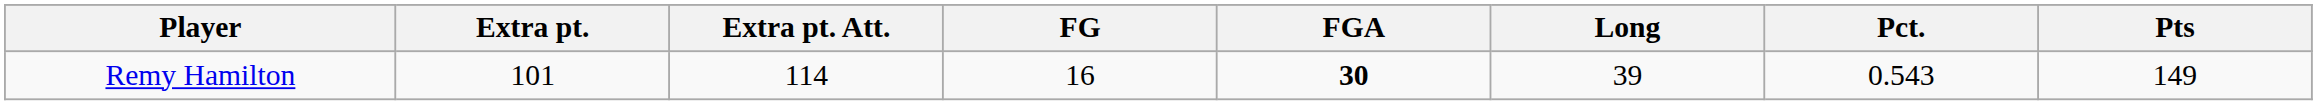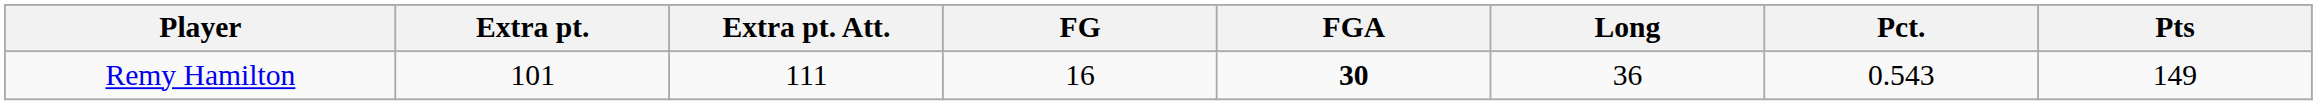Remy Hamilton | Extra pt. Att.: 114 -> 111
Remy Hamilton | Long: 39 -> 36
